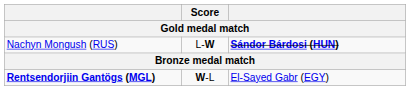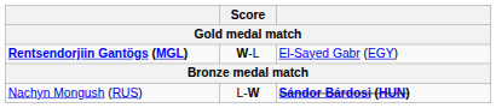rows swapped: Nachyn Mongush (RUS) <-> Rentsendorjiin Gantögs (MGL)
